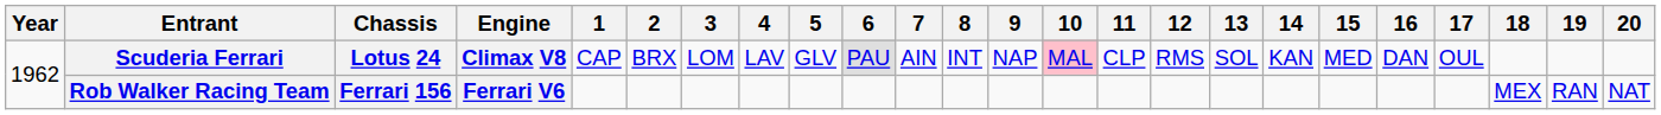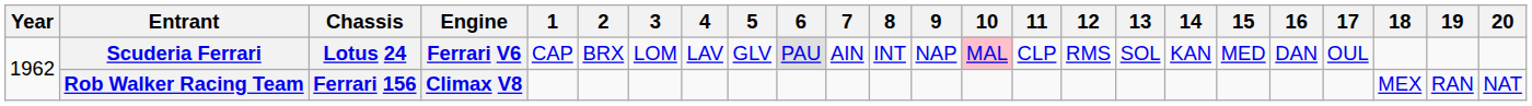Scuderia Ferrari | Engine: Climax V8 -> Ferrari V6
Rob Walker Racing Team | Engine: Ferrari V6 -> Climax V8
